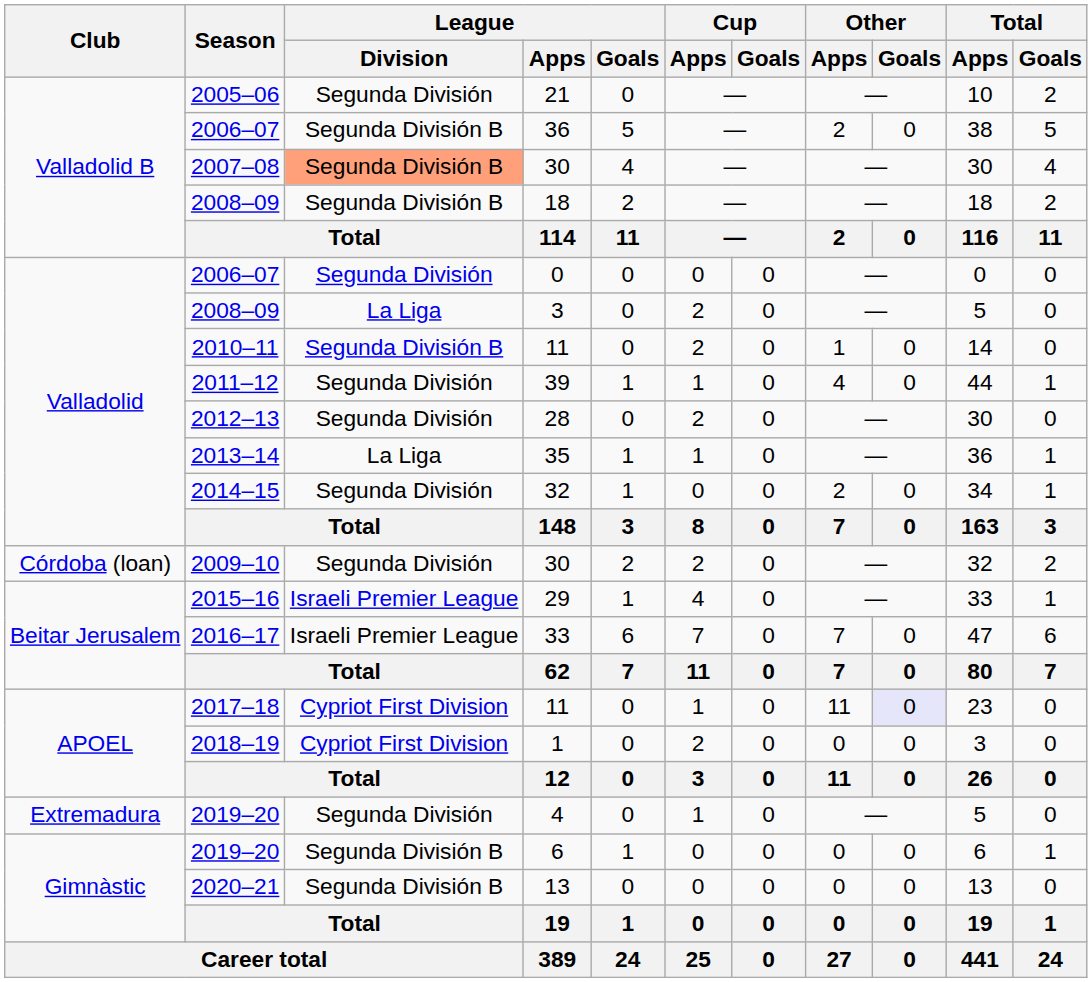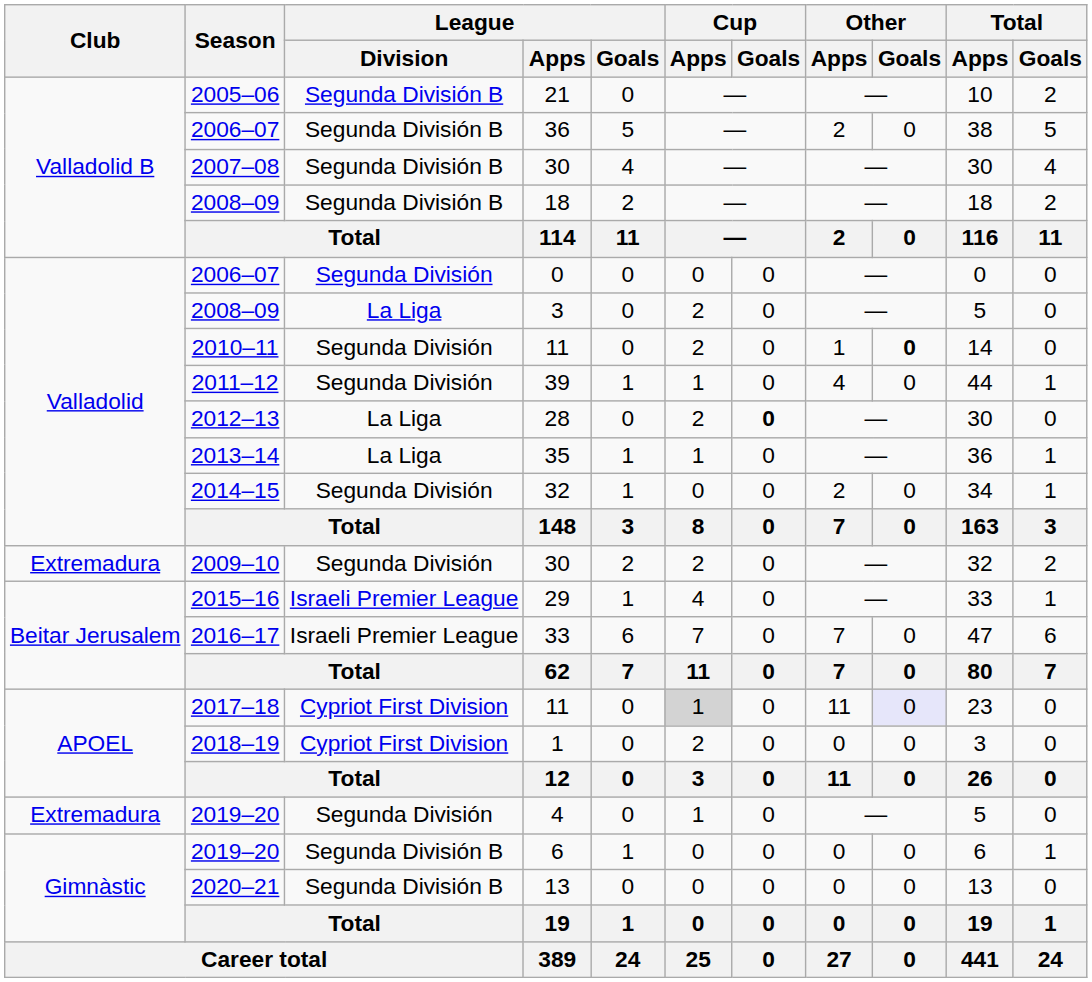21 | League / Division: Segunda División -> Segunda División B
2007–08 / 30 | League / Division: lightsalmon background -> no background
2010–11 / 11 | League / Division: Segunda División B -> Segunda División
2010–11 / 11 | Other / Goals: normal -> bold
28 | League / Division: Segunda División -> La Liga
28 | Cup / Goals: normal -> bold
2009–10 / 30 | Club: Córdoba (loan) -> Extremadura
2017–18 / 11 | Cup / Apps: no background -> lightgrey background
